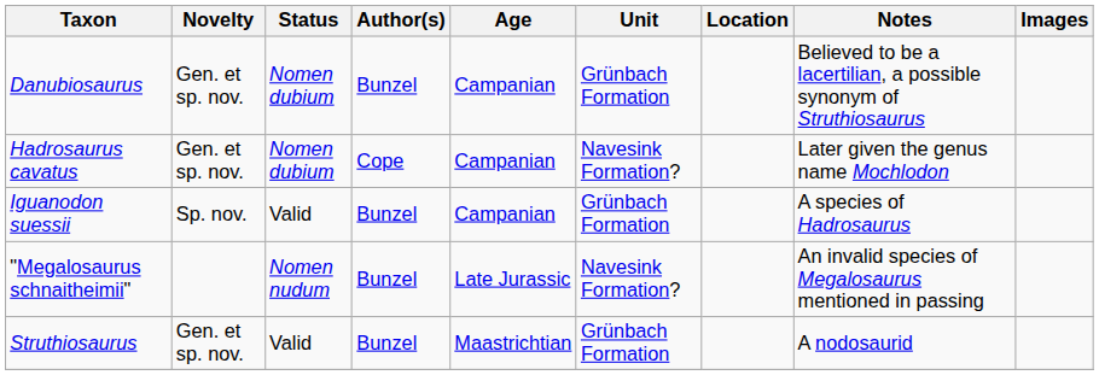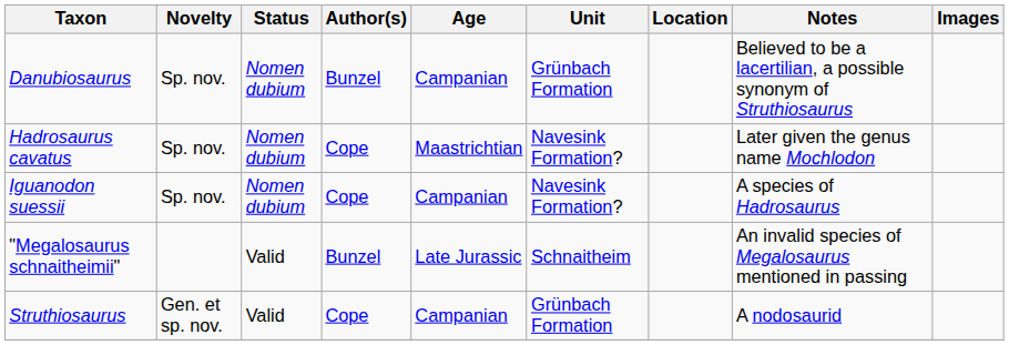Danubiosaurus | Novelty: Gen. et sp. nov. -> Sp. nov.
Hadrosaurus cavatus | Novelty: Gen. et sp. nov. -> Sp. nov.
Hadrosaurus cavatus | Age: Campanian -> Maastrichtian
Iguanodon suessii | Status: Valid -> Nomen dubium
Iguanodon suessii | Author(s): Bunzel -> Cope
Iguanodon suessii | Unit: Grünbach Formation -> Navesink Formation?
"Megalosaurus schnaitheimii" | Status: Nomen nudum -> Valid
"Megalosaurus schnaitheimii" | Unit: Navesink Formation? -> Schnaitheim
Struthiosaurus | Author(s): Bunzel -> Cope
Struthiosaurus | Age: Maastrichtian -> Campanian
